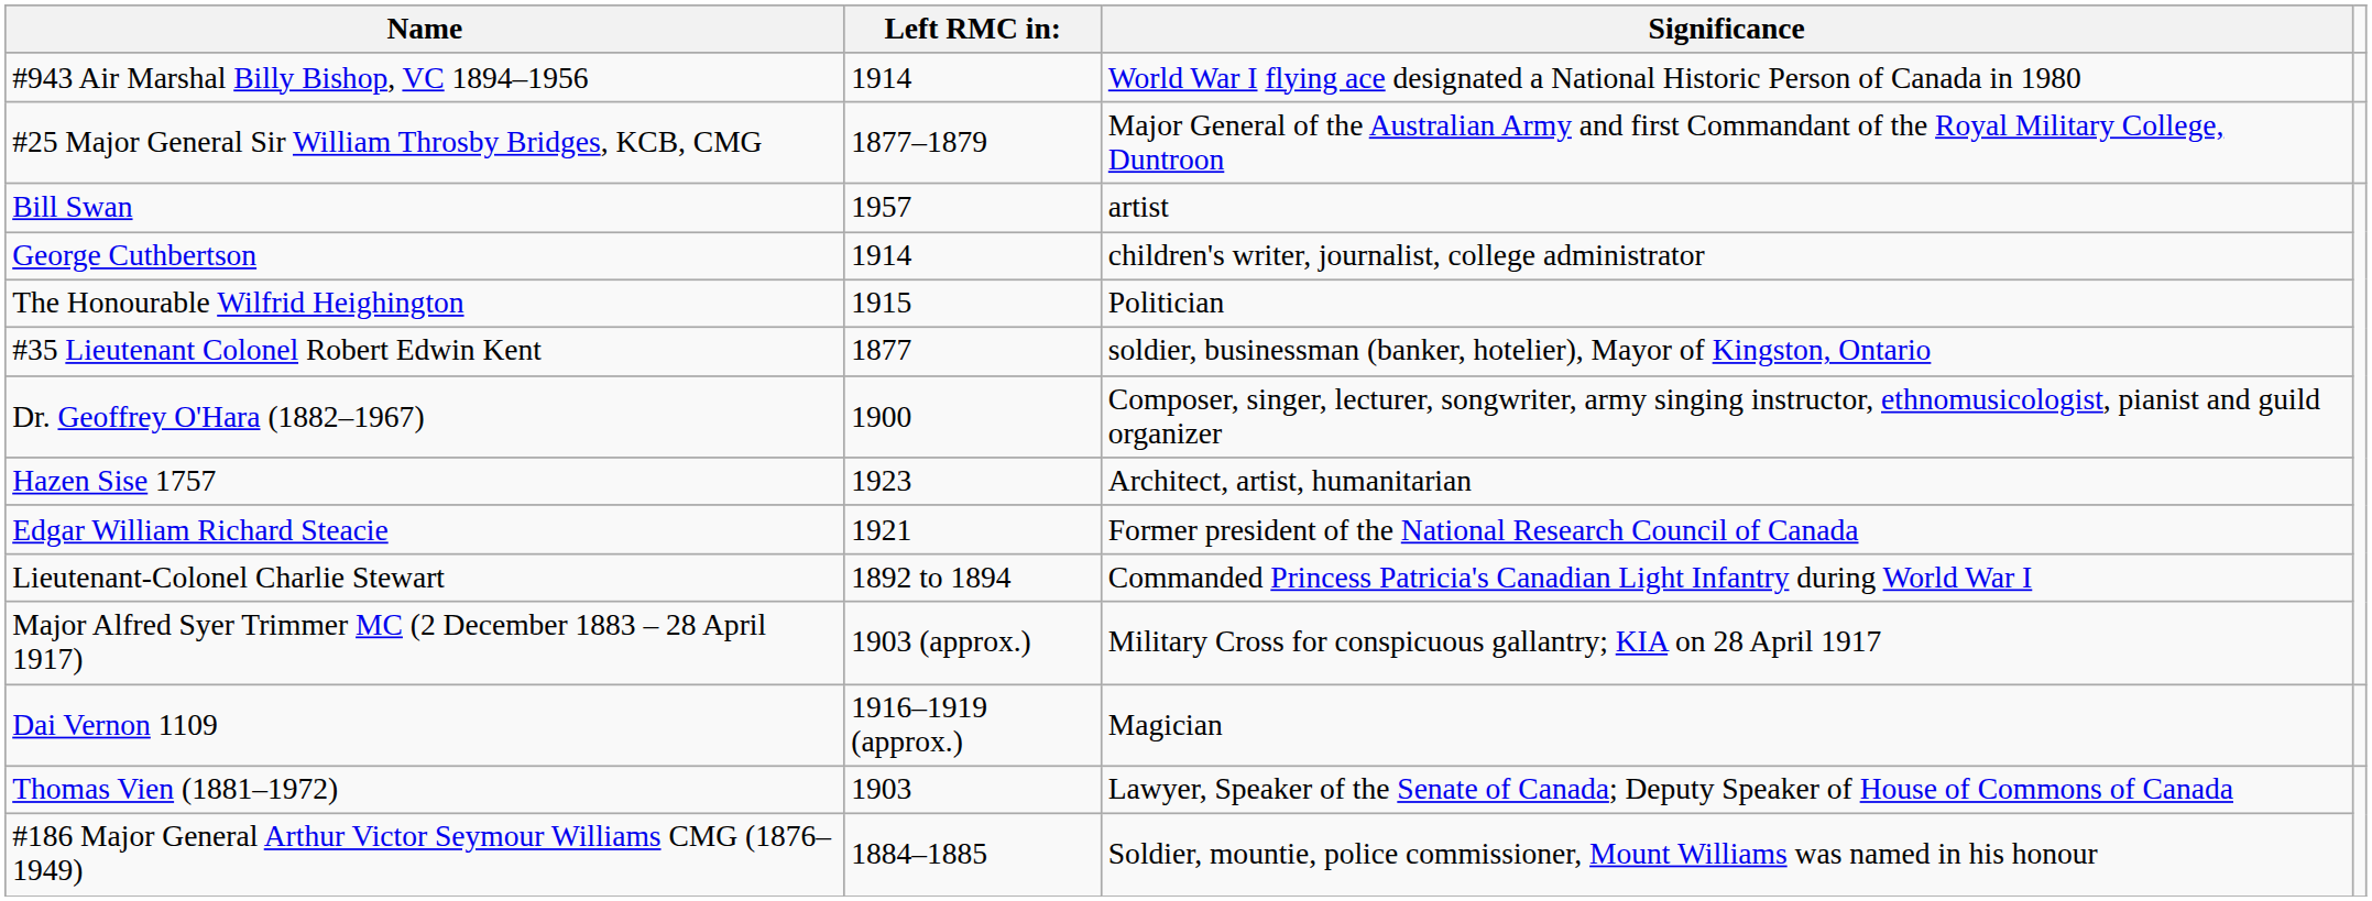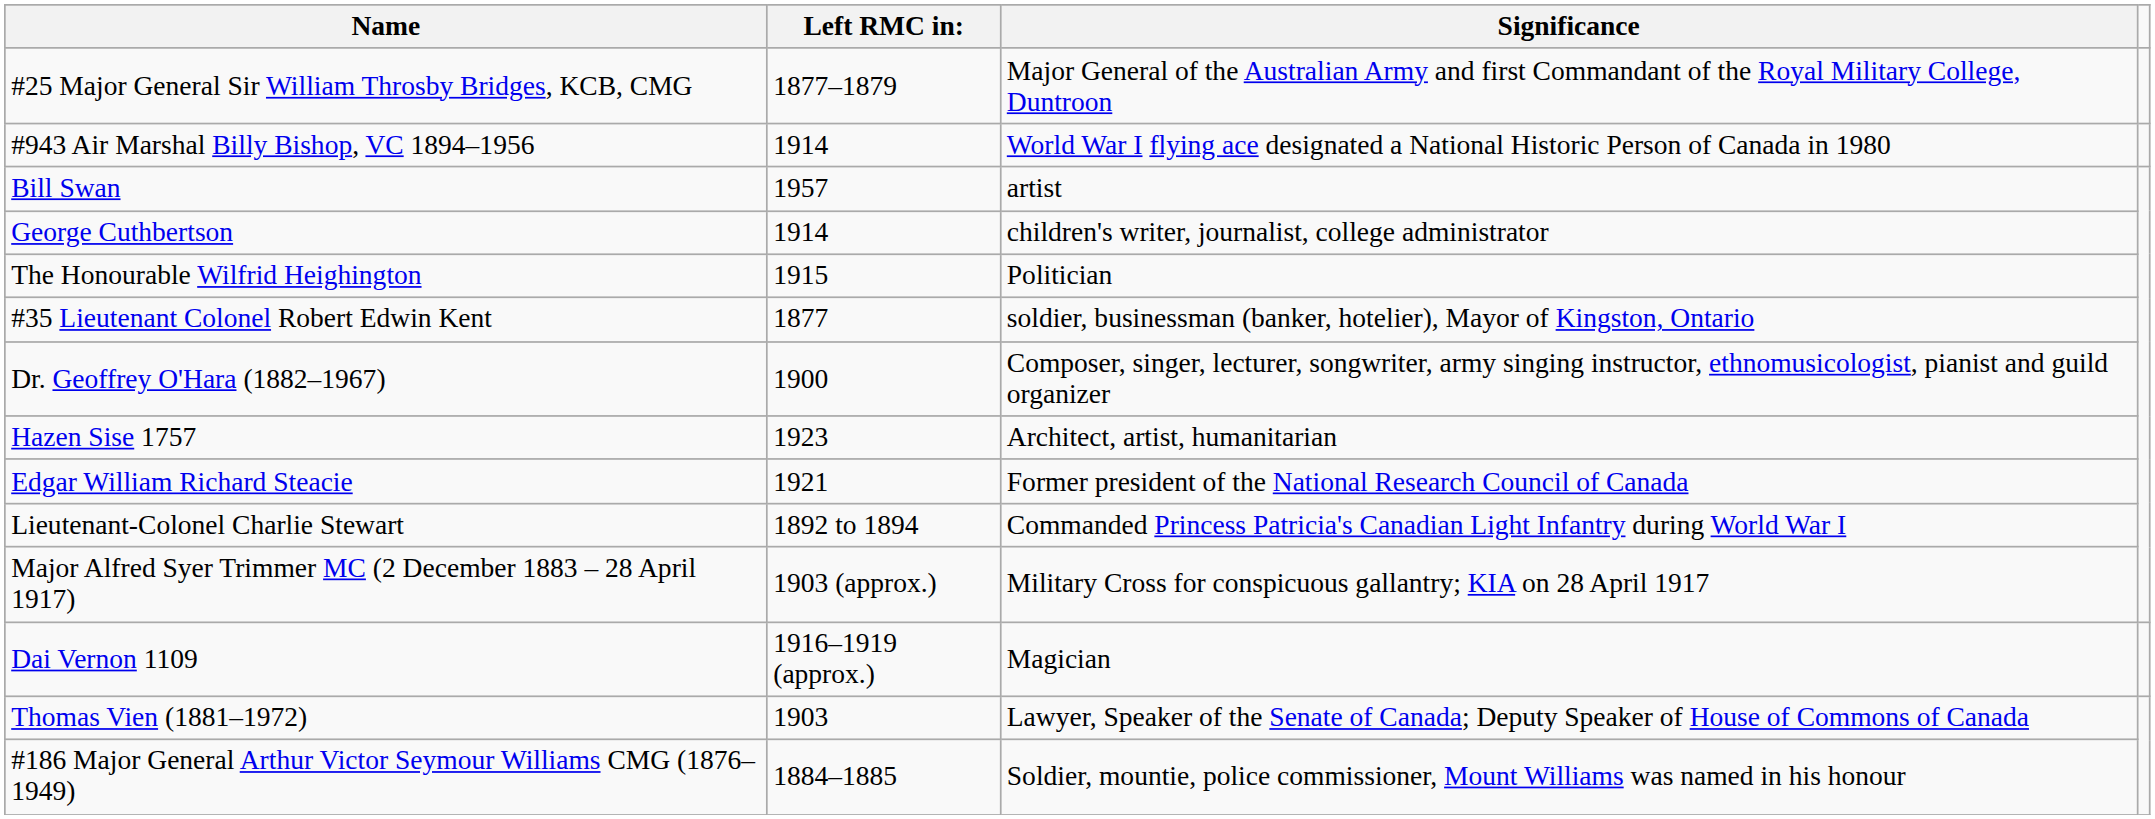rows swapped: #943 Air Marshal Billy Bishop, VC 1894–1956 <-> #25 Major General Sir William Throsby Bridges, KCB, CMG
